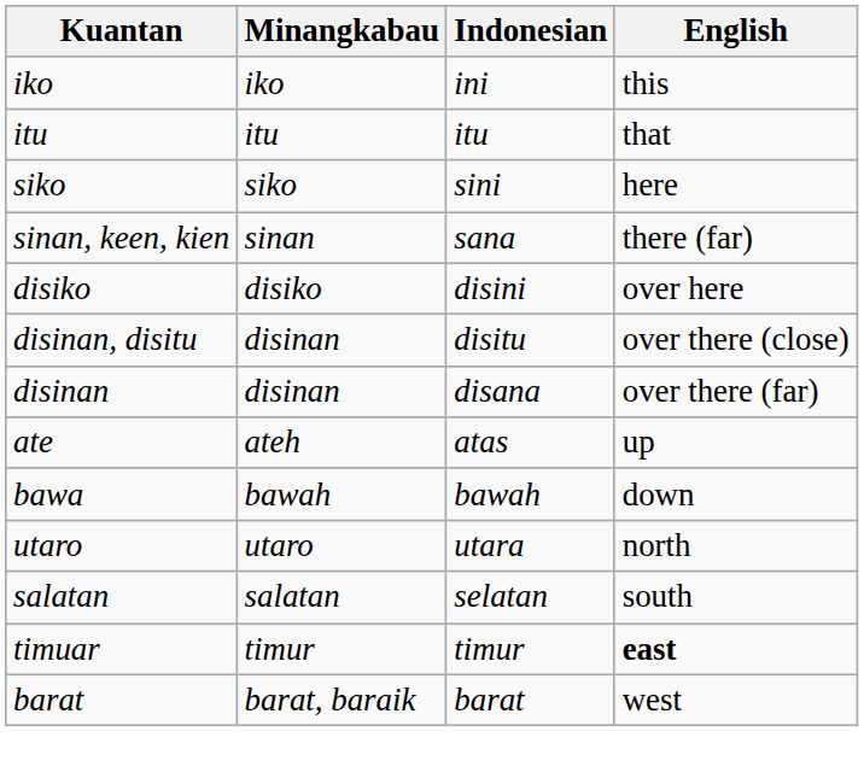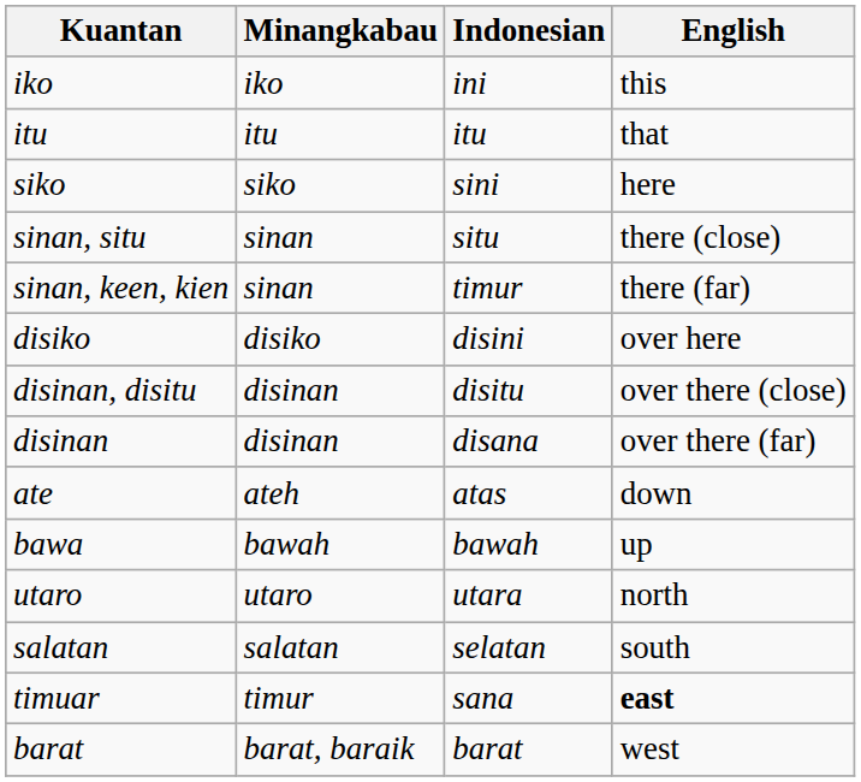+ row: sinan, situ | sinan | situ | there (close)
sinan, keen, kien | Indonesian: sana -> timur
ate | English: up -> down
bawa | English: down -> up
timuar | Indonesian: timur -> sana
